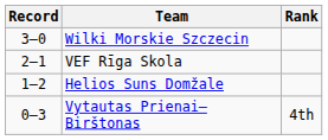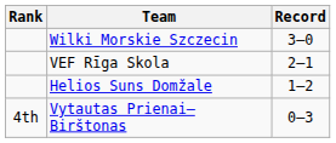columns swapped: Rank <-> Record
